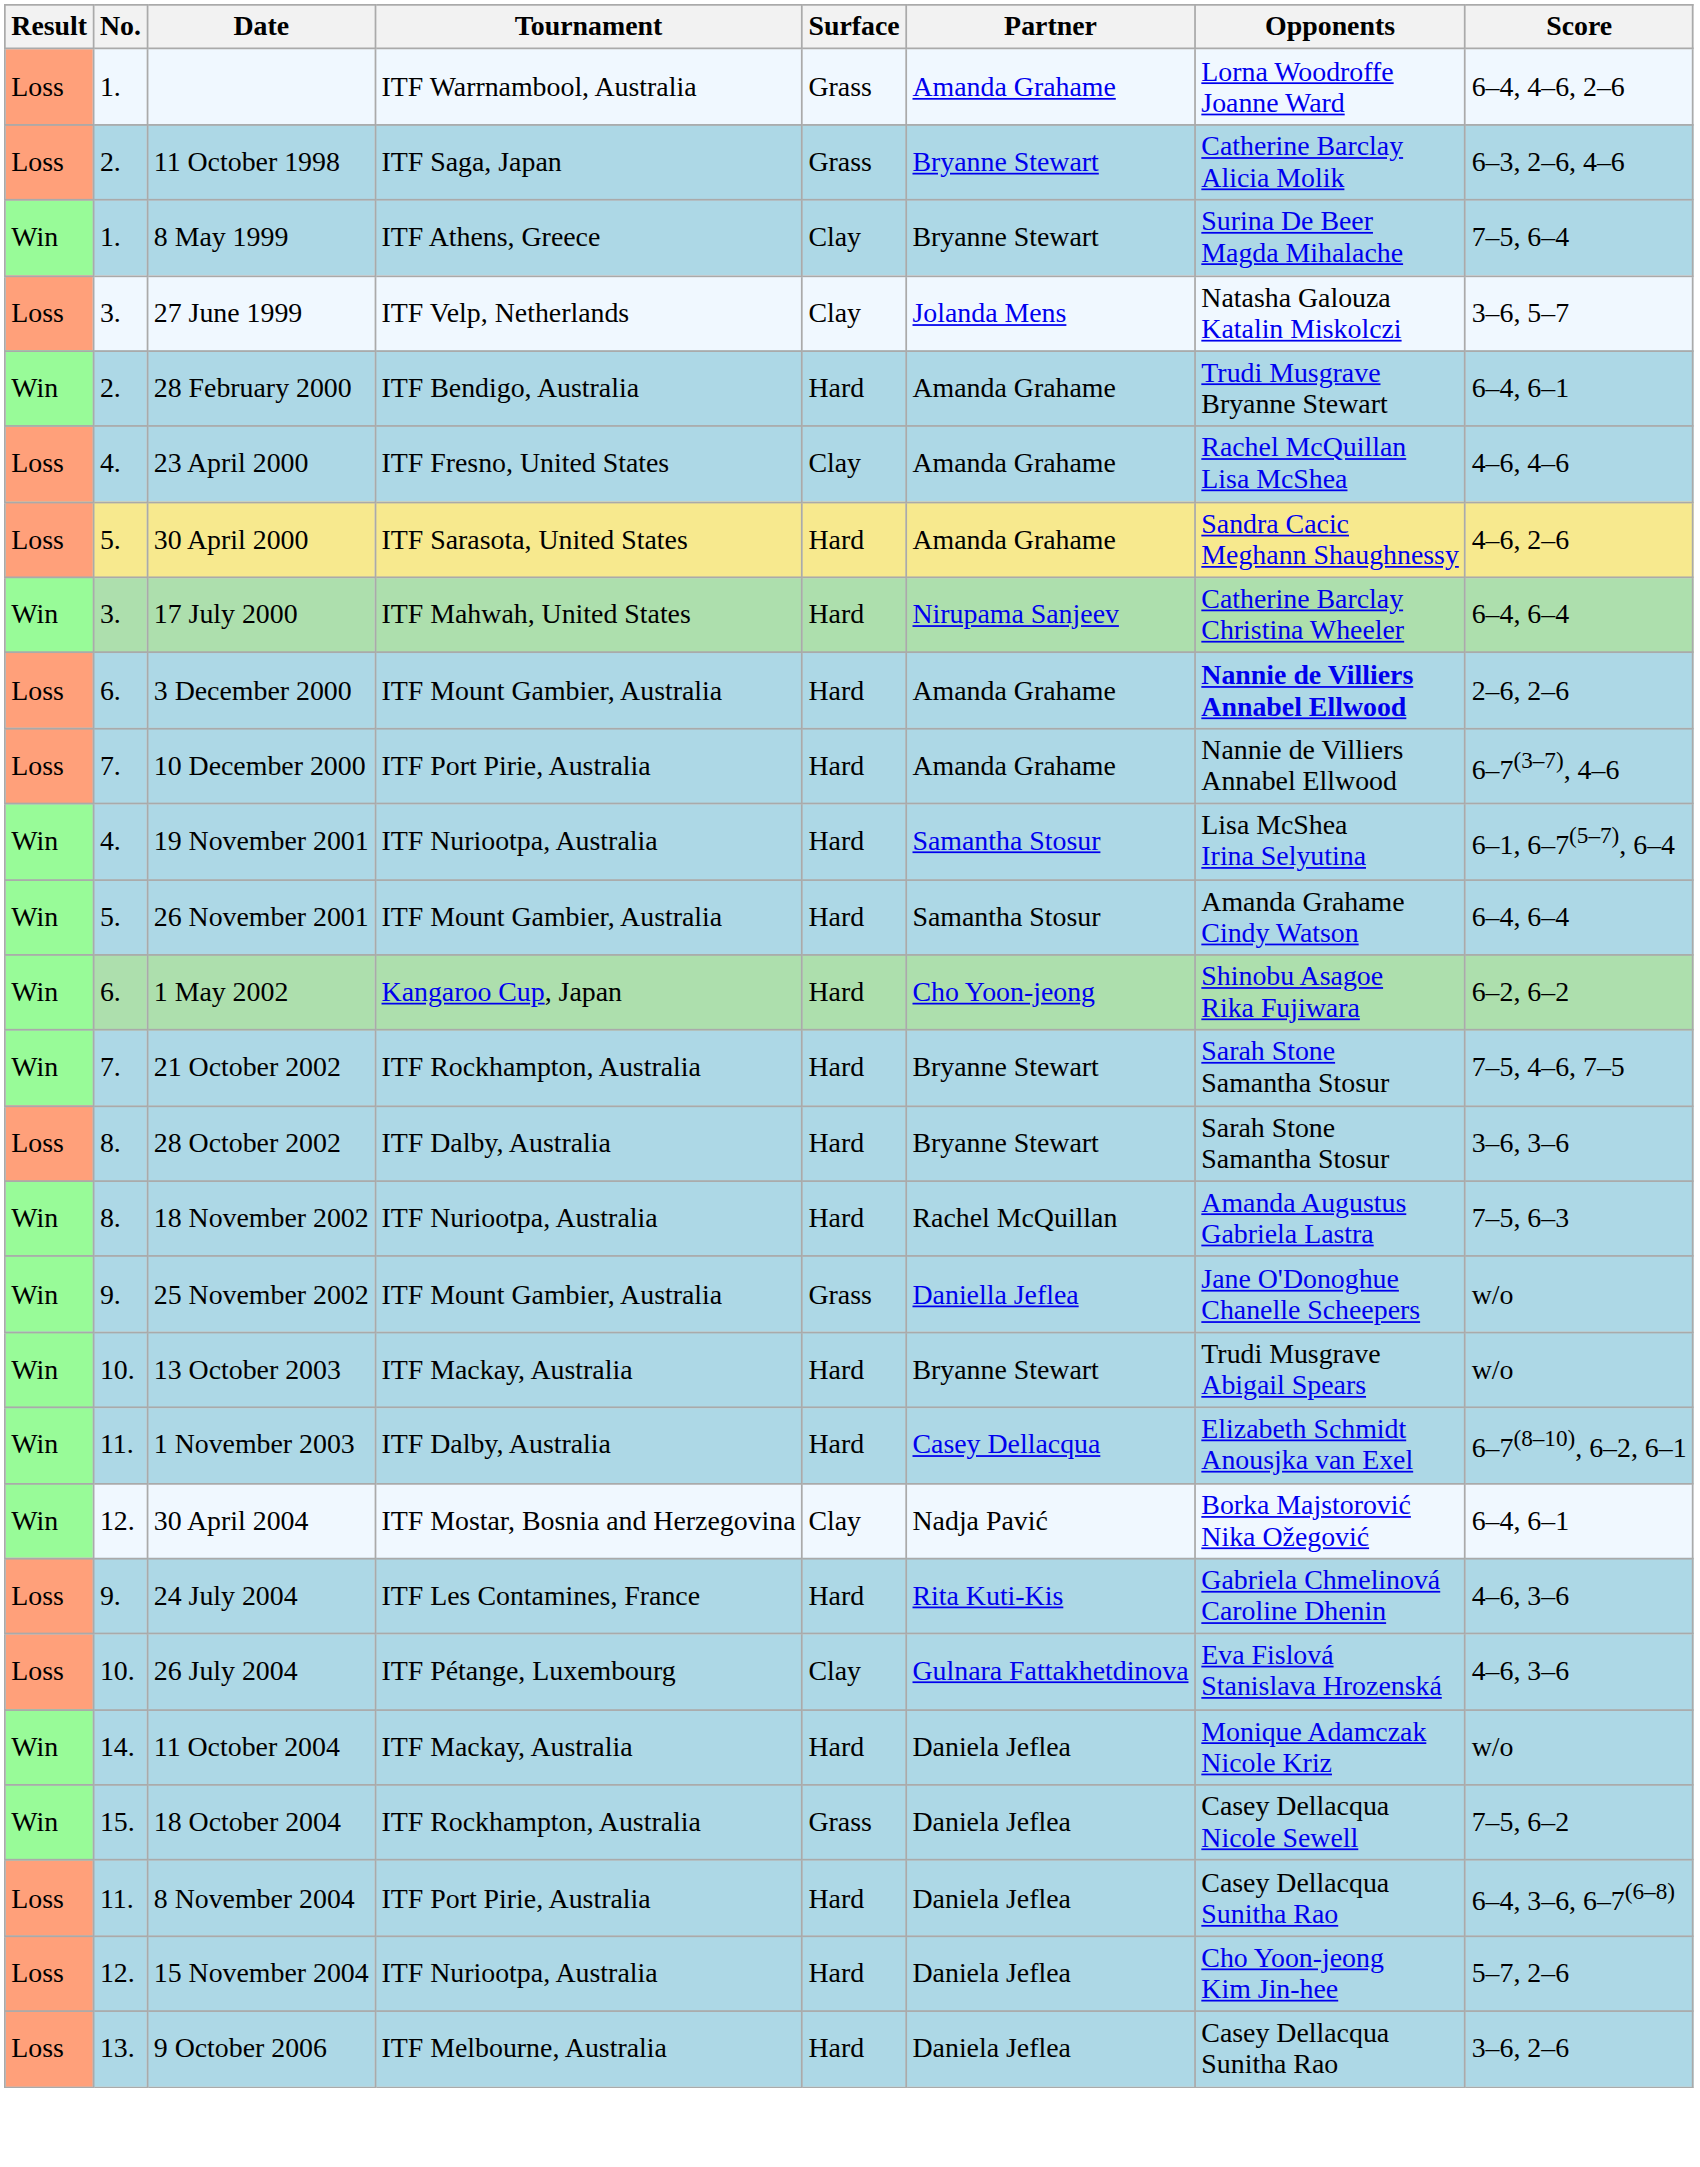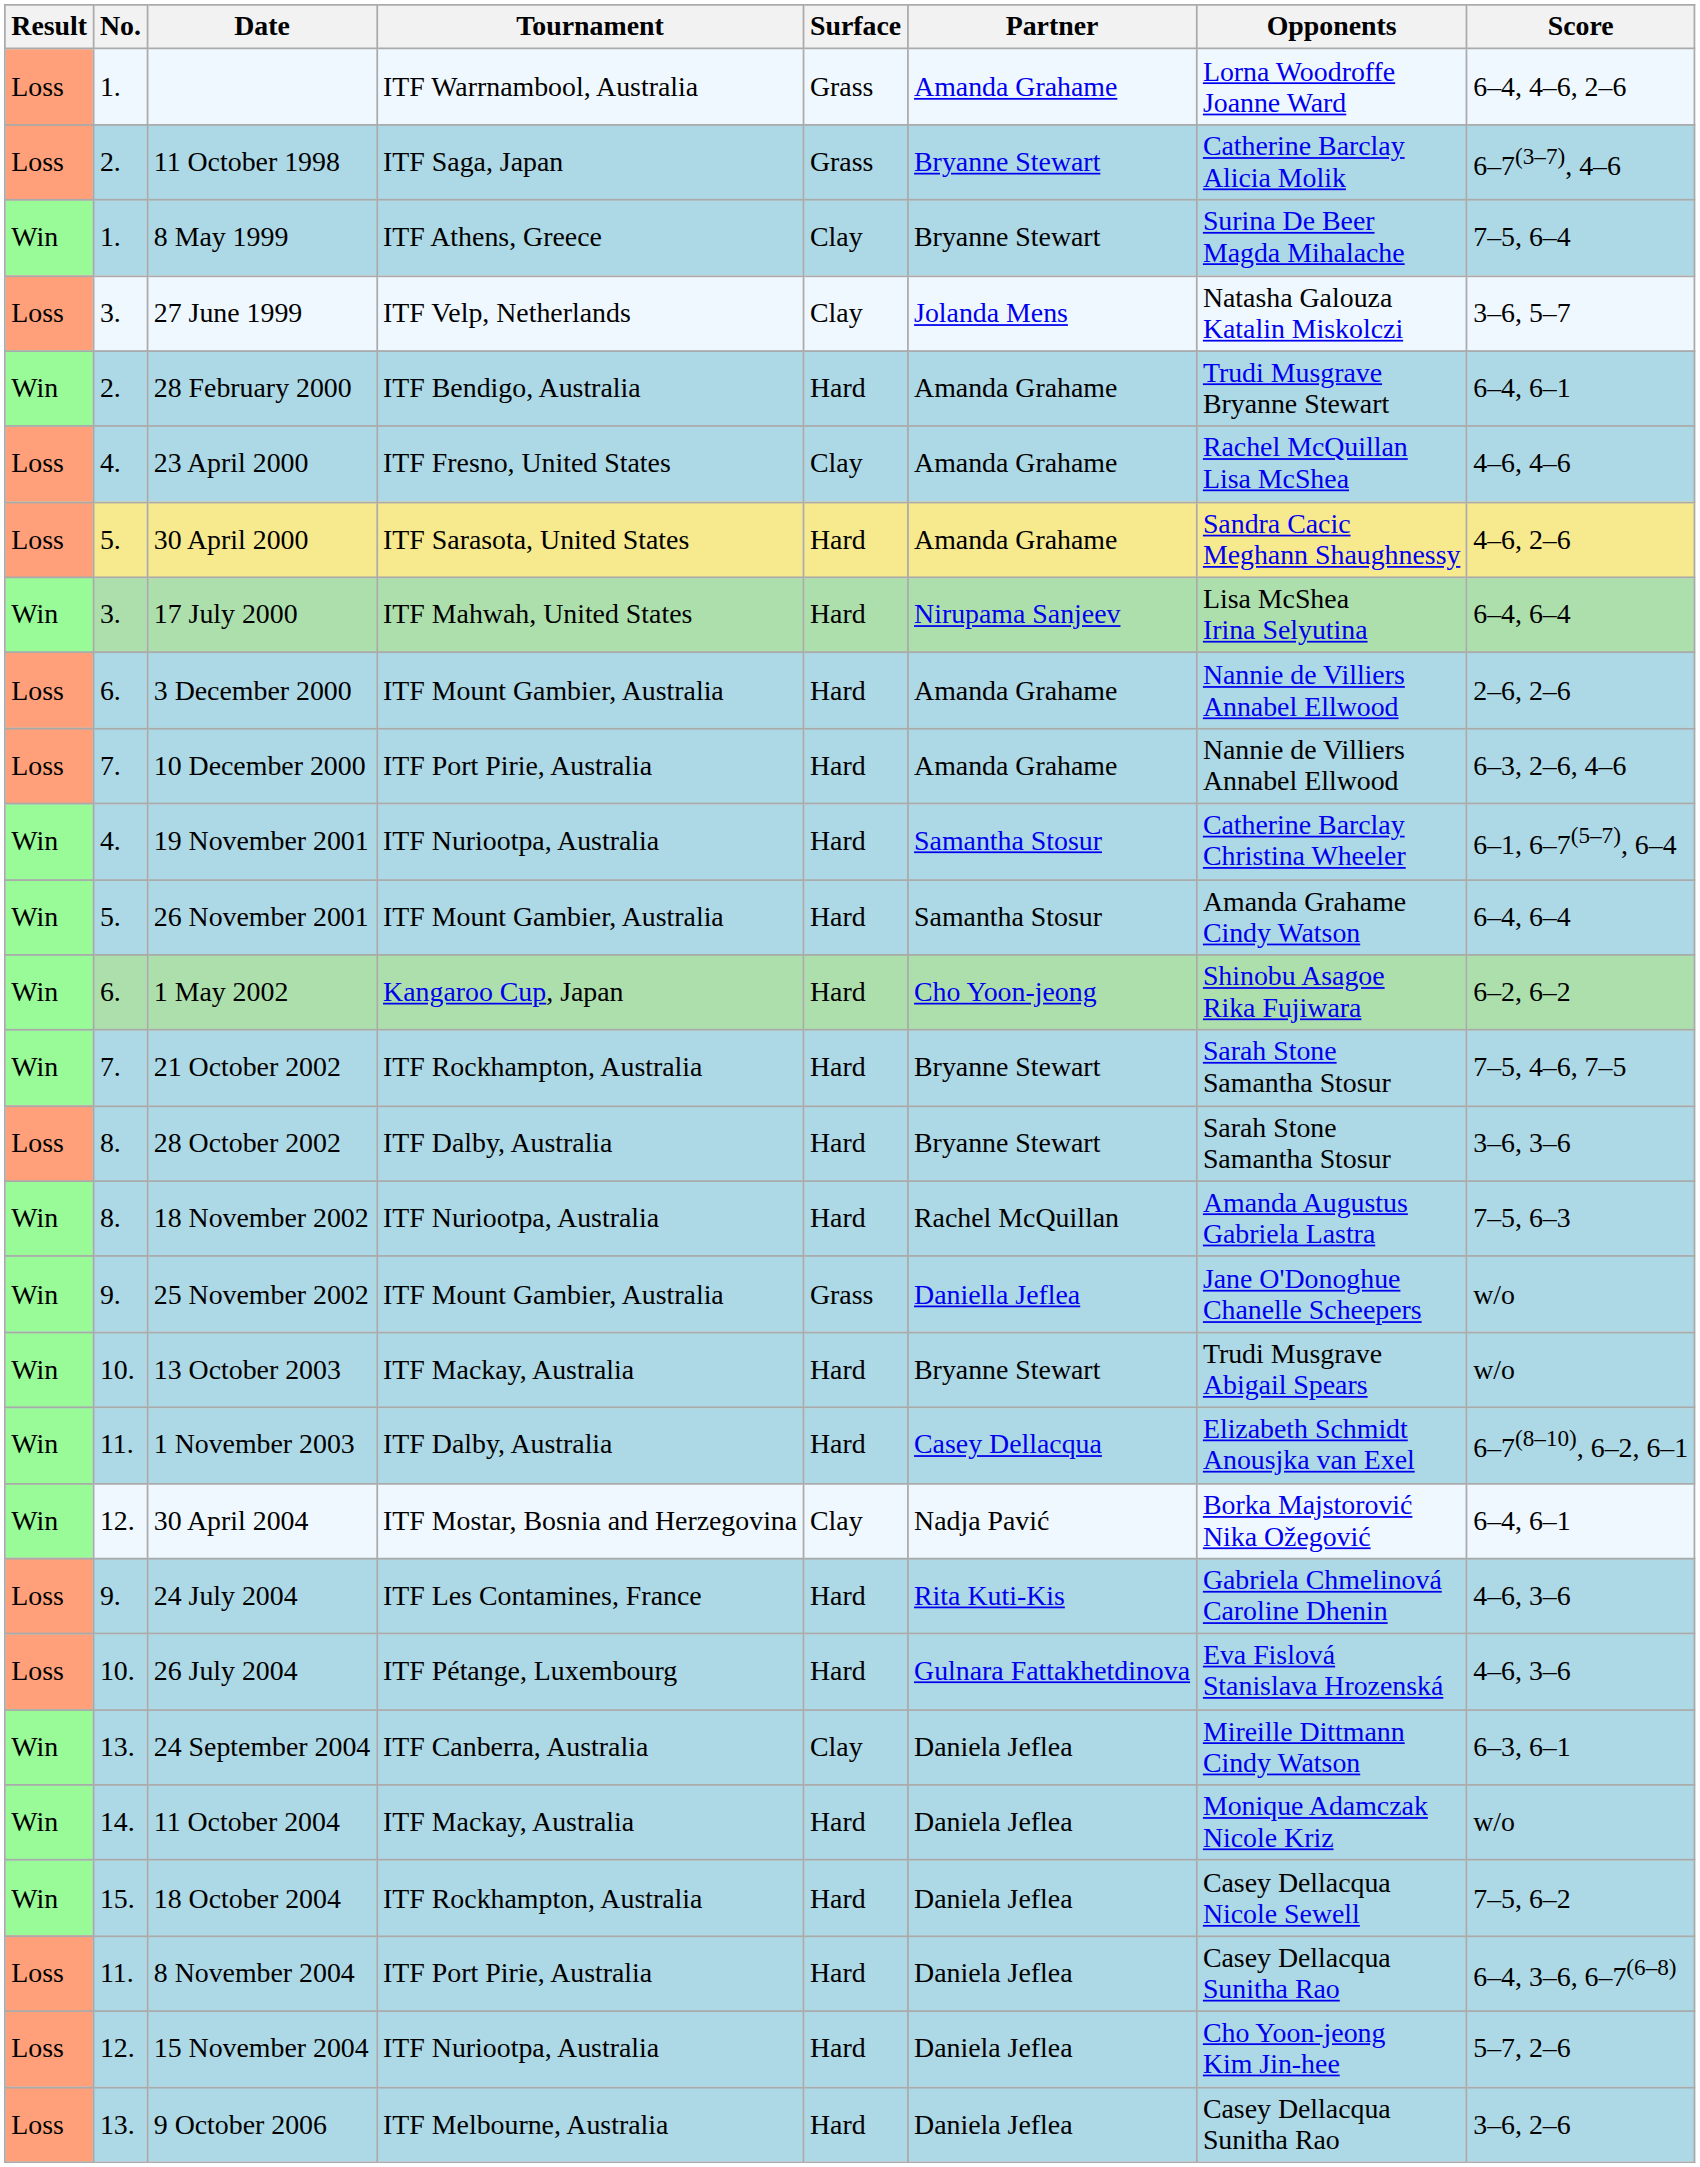11 October 1998 | Score: 6–3, 2–6, 4–6 -> 6–7(3–7), 4–6
17 July 2000 | Opponents: Catherine Barclay Christina Wheeler -> Lisa McShea Irina Selyutina
3 December 2000 | Opponents: bold -> normal
10 December 2000 | Score: 6–7(3–7), 4–6 -> 6–3, 2–6, 4–6
19 November 2001 | Opponents: Lisa McShea Irina Selyutina -> Catherine Barclay Christina Wheeler
26 July 2004 | Surface: Clay -> Hard
+ row: Win | 13. | 24 September 2004 | ITF Canberra, Australia | Clay | Daniela Jeflea | Mireille Dittmann Cindy Watson | 6–3, 6–1
18 October 2004 | Surface: Grass -> Hard
